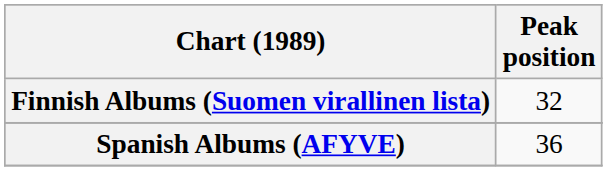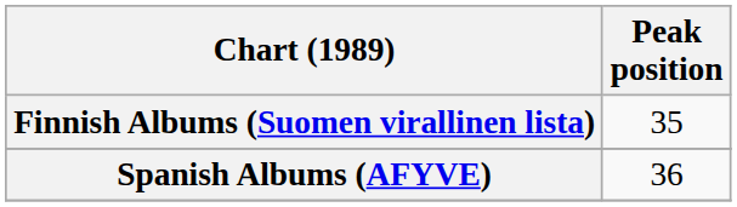Finnish Albums (Suomen virallinen lista) | Peak position: 32 -> 35
